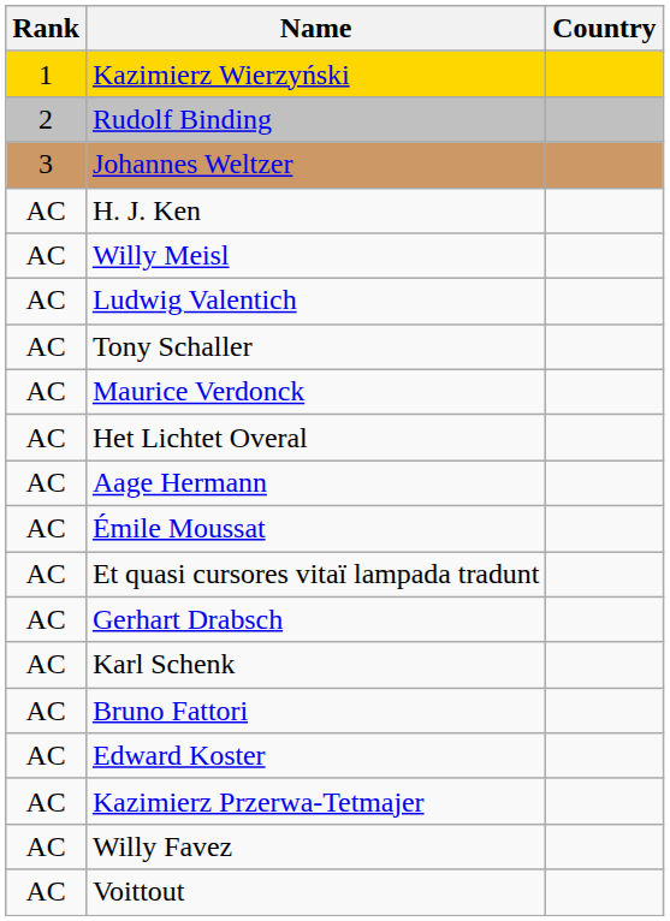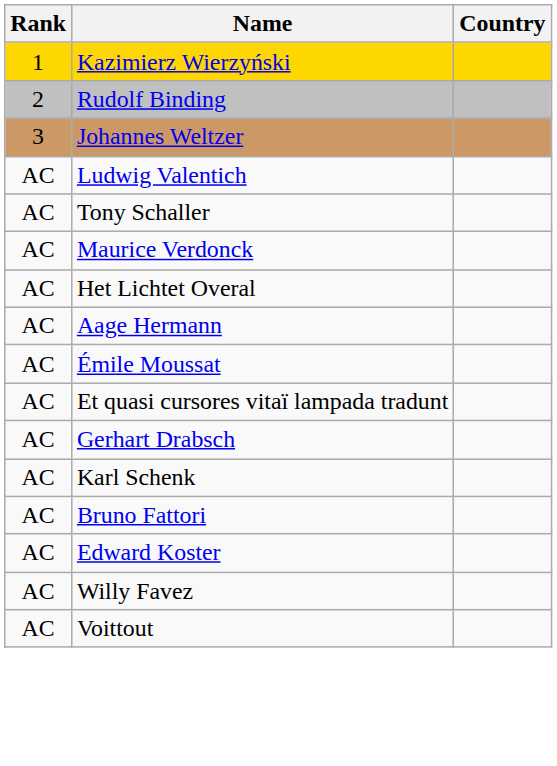- row: AC | H. J. Ken
- row: AC | Willy Meisl
- row: AC | Kazimierz Przerwa-Tetmajer
